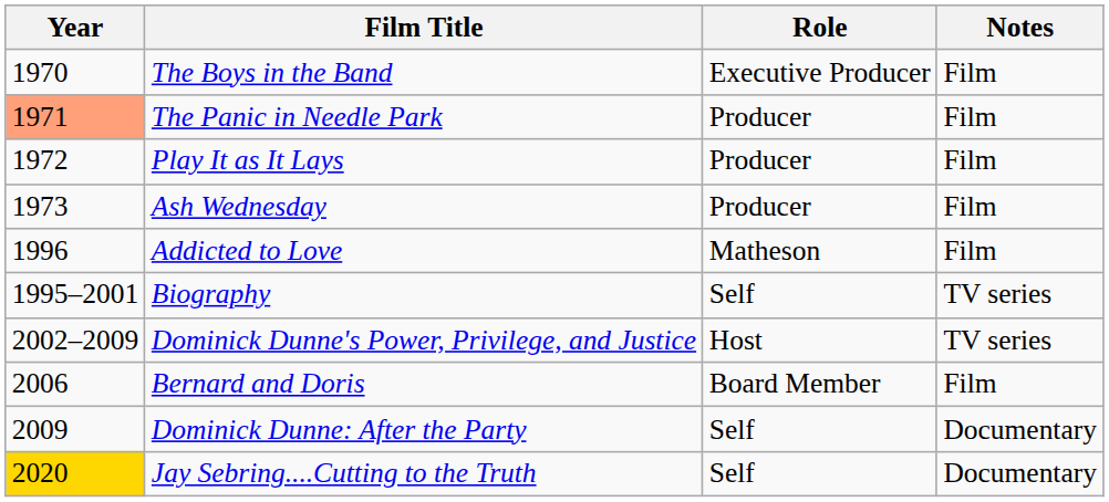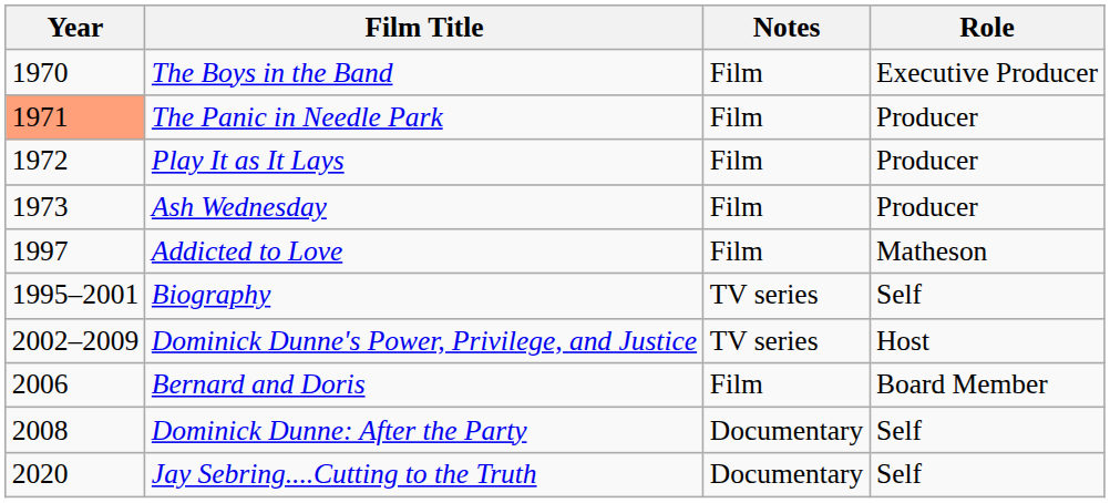columns swapped: Role <-> Notes
Addicted to Love | Year: 1996 -> 1997
Dominick Dunne: After the Party | Year: 2009 -> 2008
Jay Sebring....Cutting to the Truth | Year: gold background -> no background
